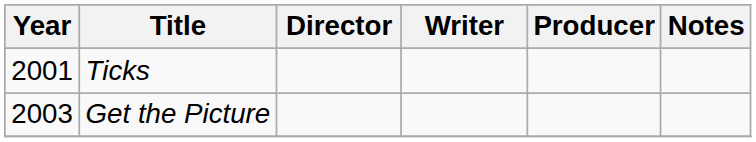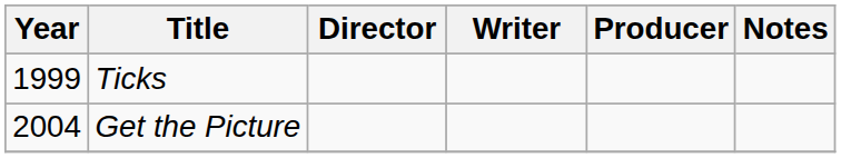Ticks | Year: 2001 -> 1999
Get the Picture | Year: 2003 -> 2004
